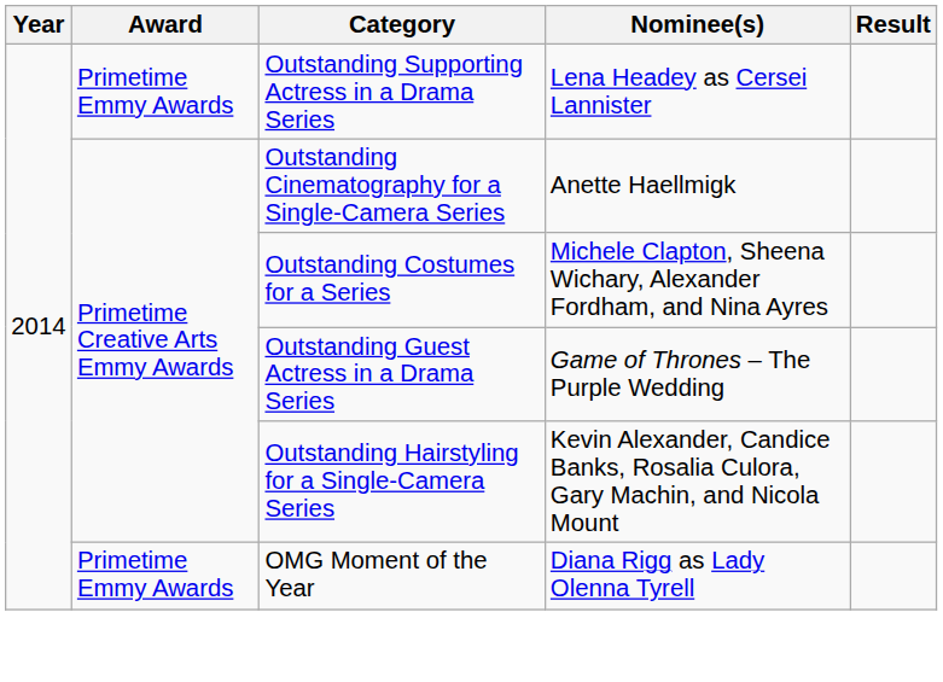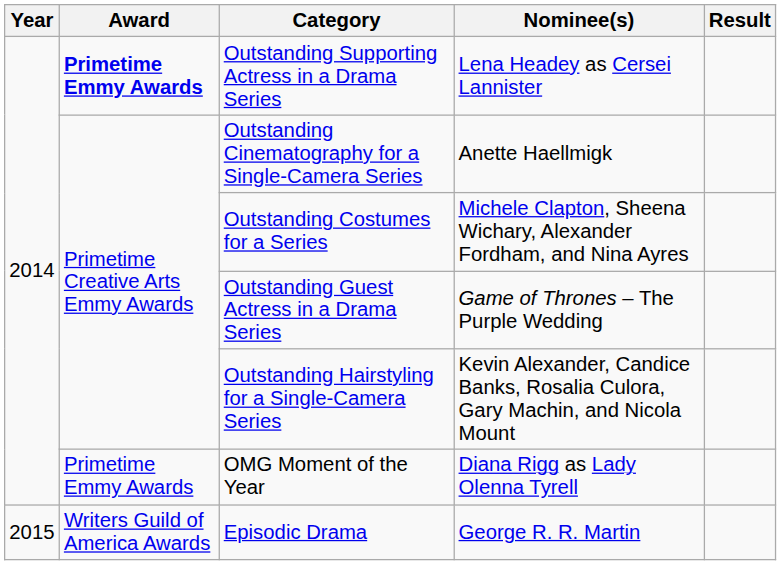Outstanding Supporting Actress in a Drama Series | Award: normal -> bold
+ row: 2015 | Writers Guild of America Awards | Episodic Drama | George R. R. Martin
